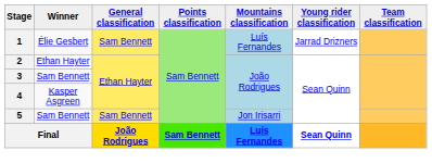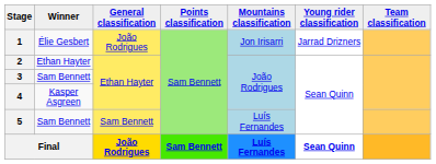1 | General classification: Sam Bennett -> João Rodrigues
1 | Mountains classification: Luís Fernandes -> Jon Irisarri
5 | Mountains classification: Jon Irisarri -> Luís Fernandes
